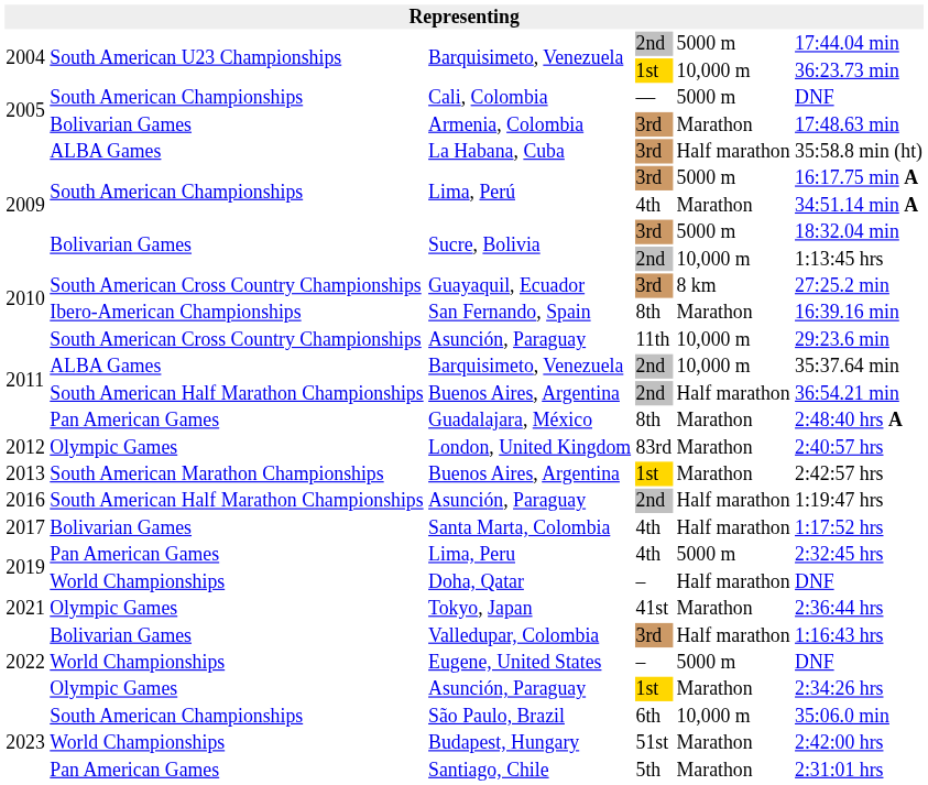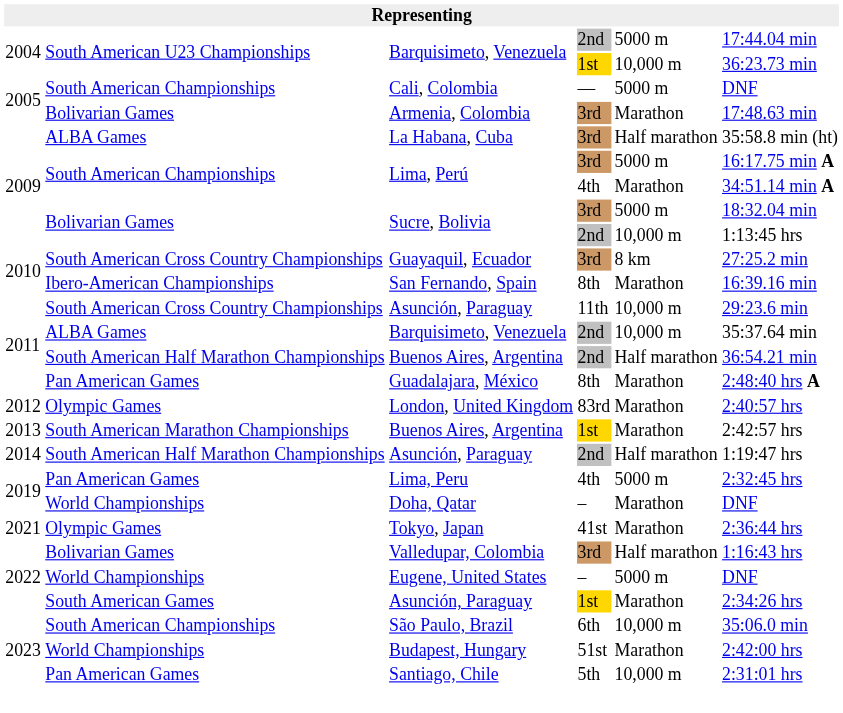Asunción, Paraguay / 2nd | column 1: 2016 -> 2014
- row: 2017 | Bolivarian Games | Santa Marta, Colombia | 4th | Half marathon | 1:17:52 hrs
Doha, Qatar | column 5: Half marathon -> Marathon
Asunción, Paraguay / 1st | column 2: Olympic Games -> South American Games
Santiago, Chile | column 5: Marathon -> 10,000 m
